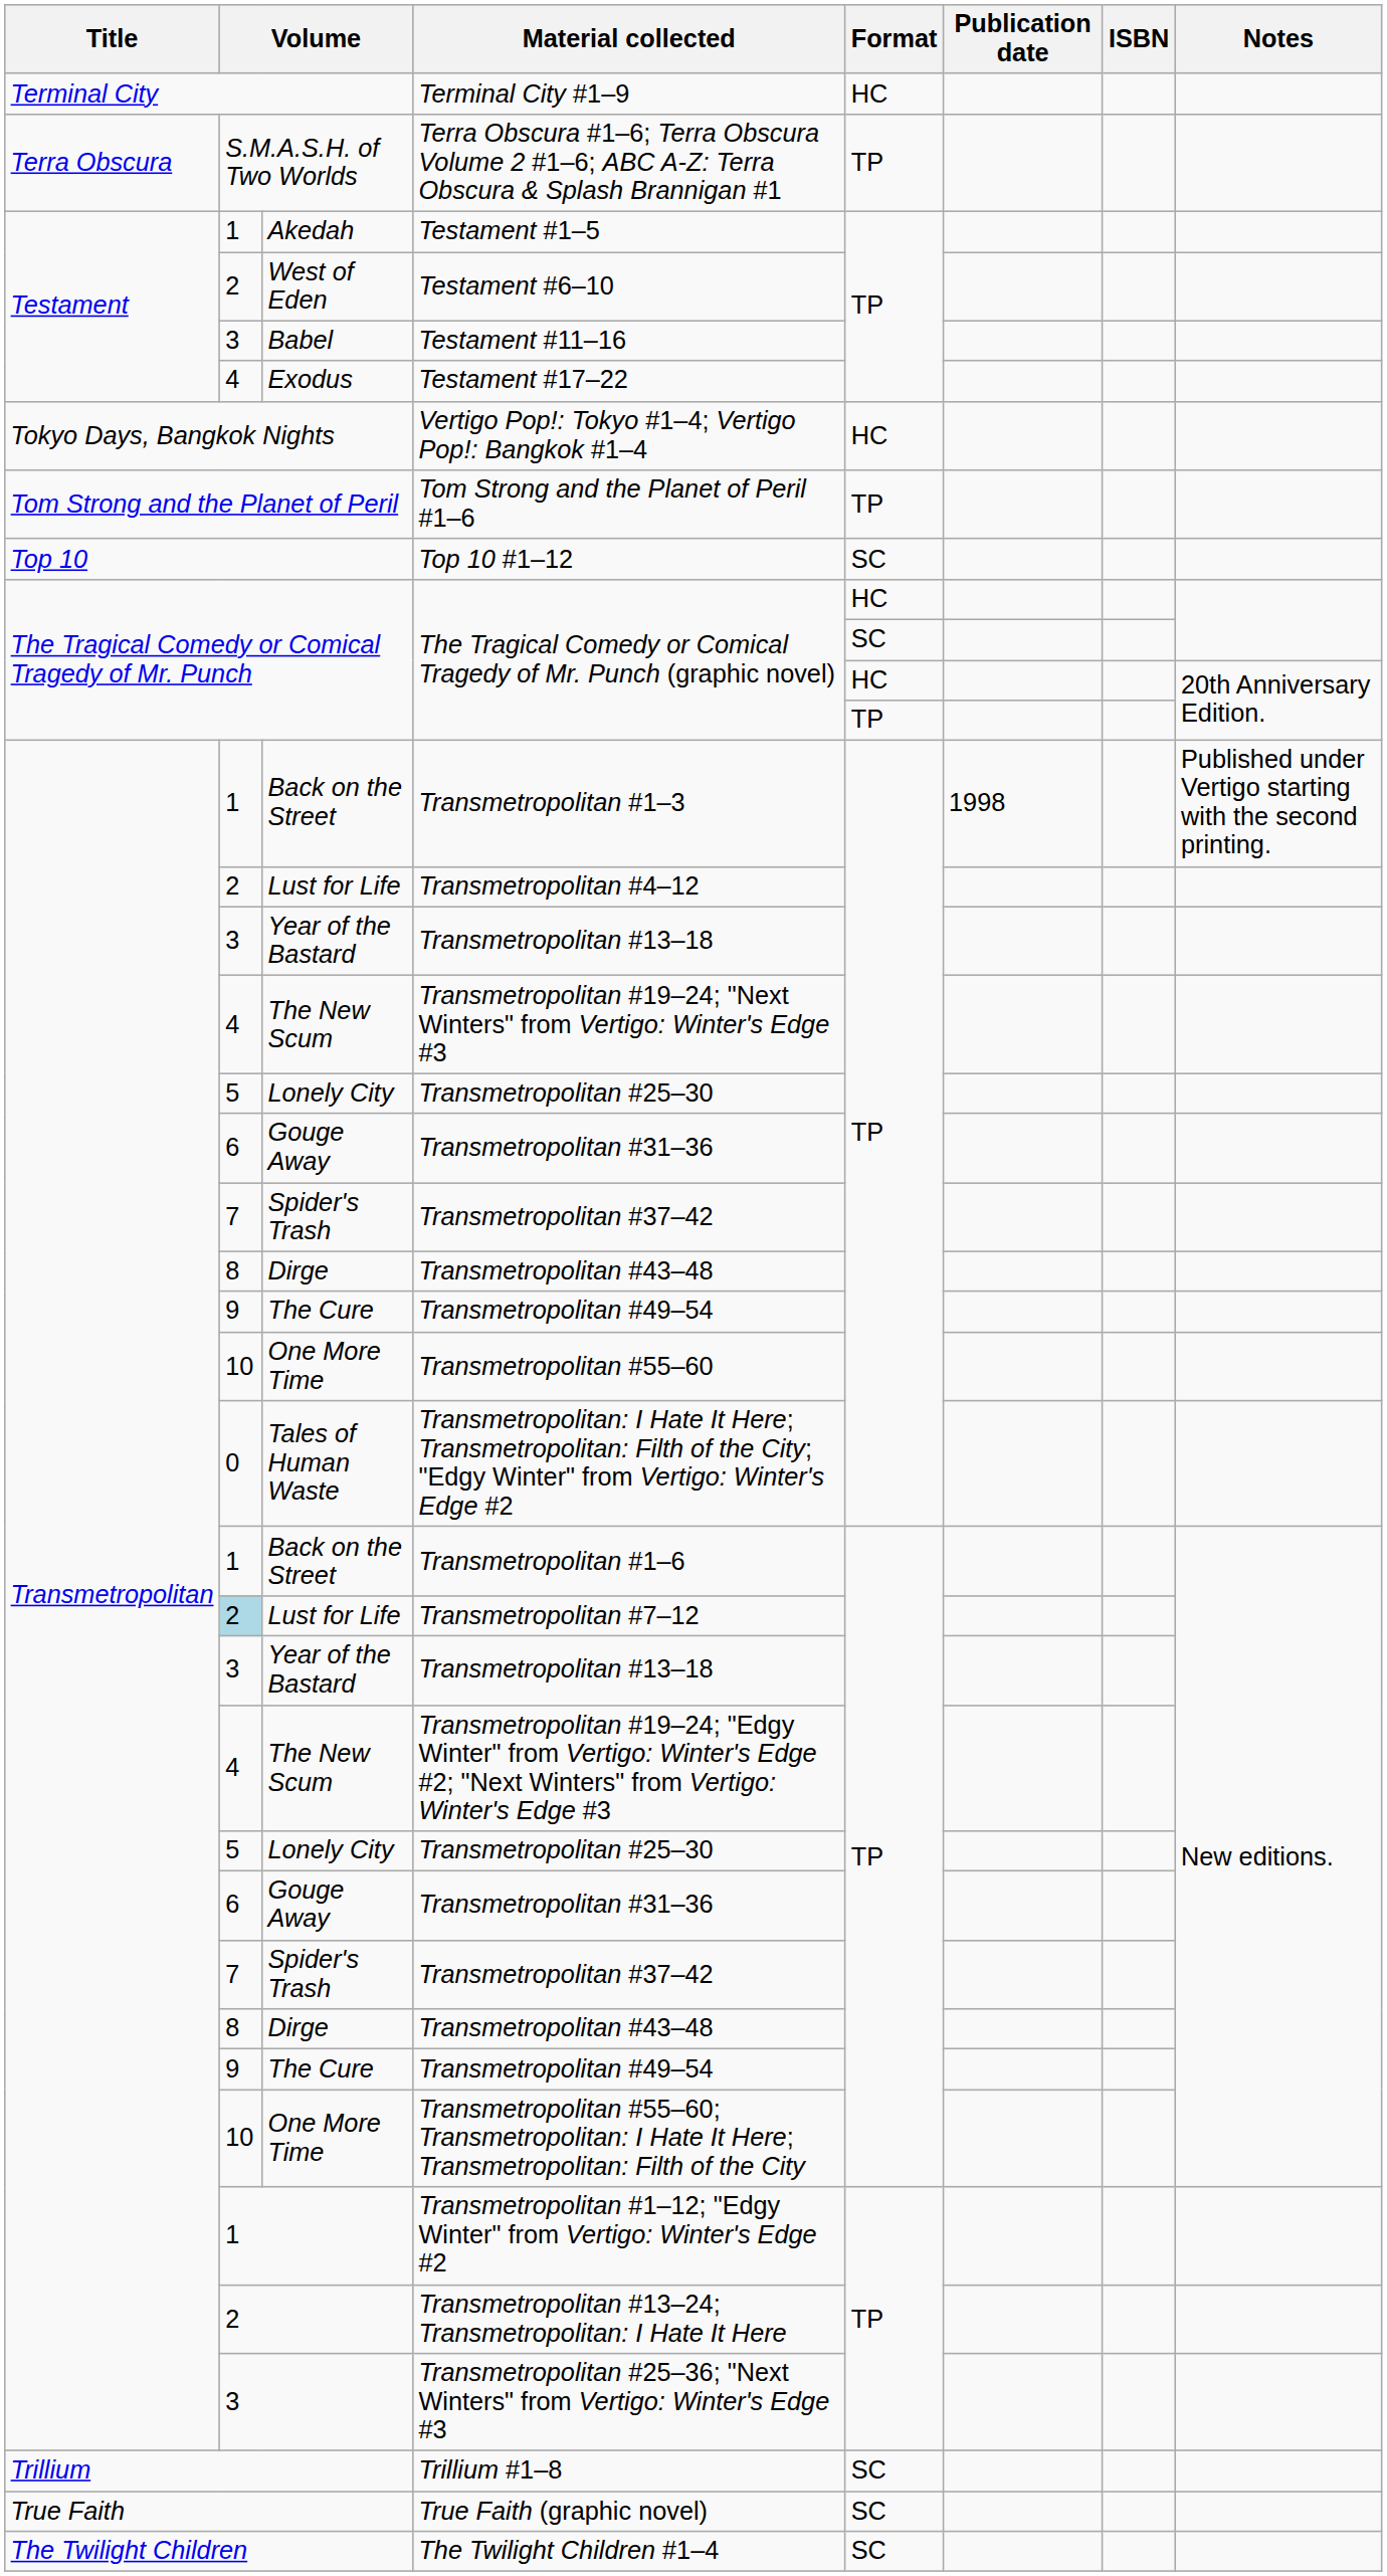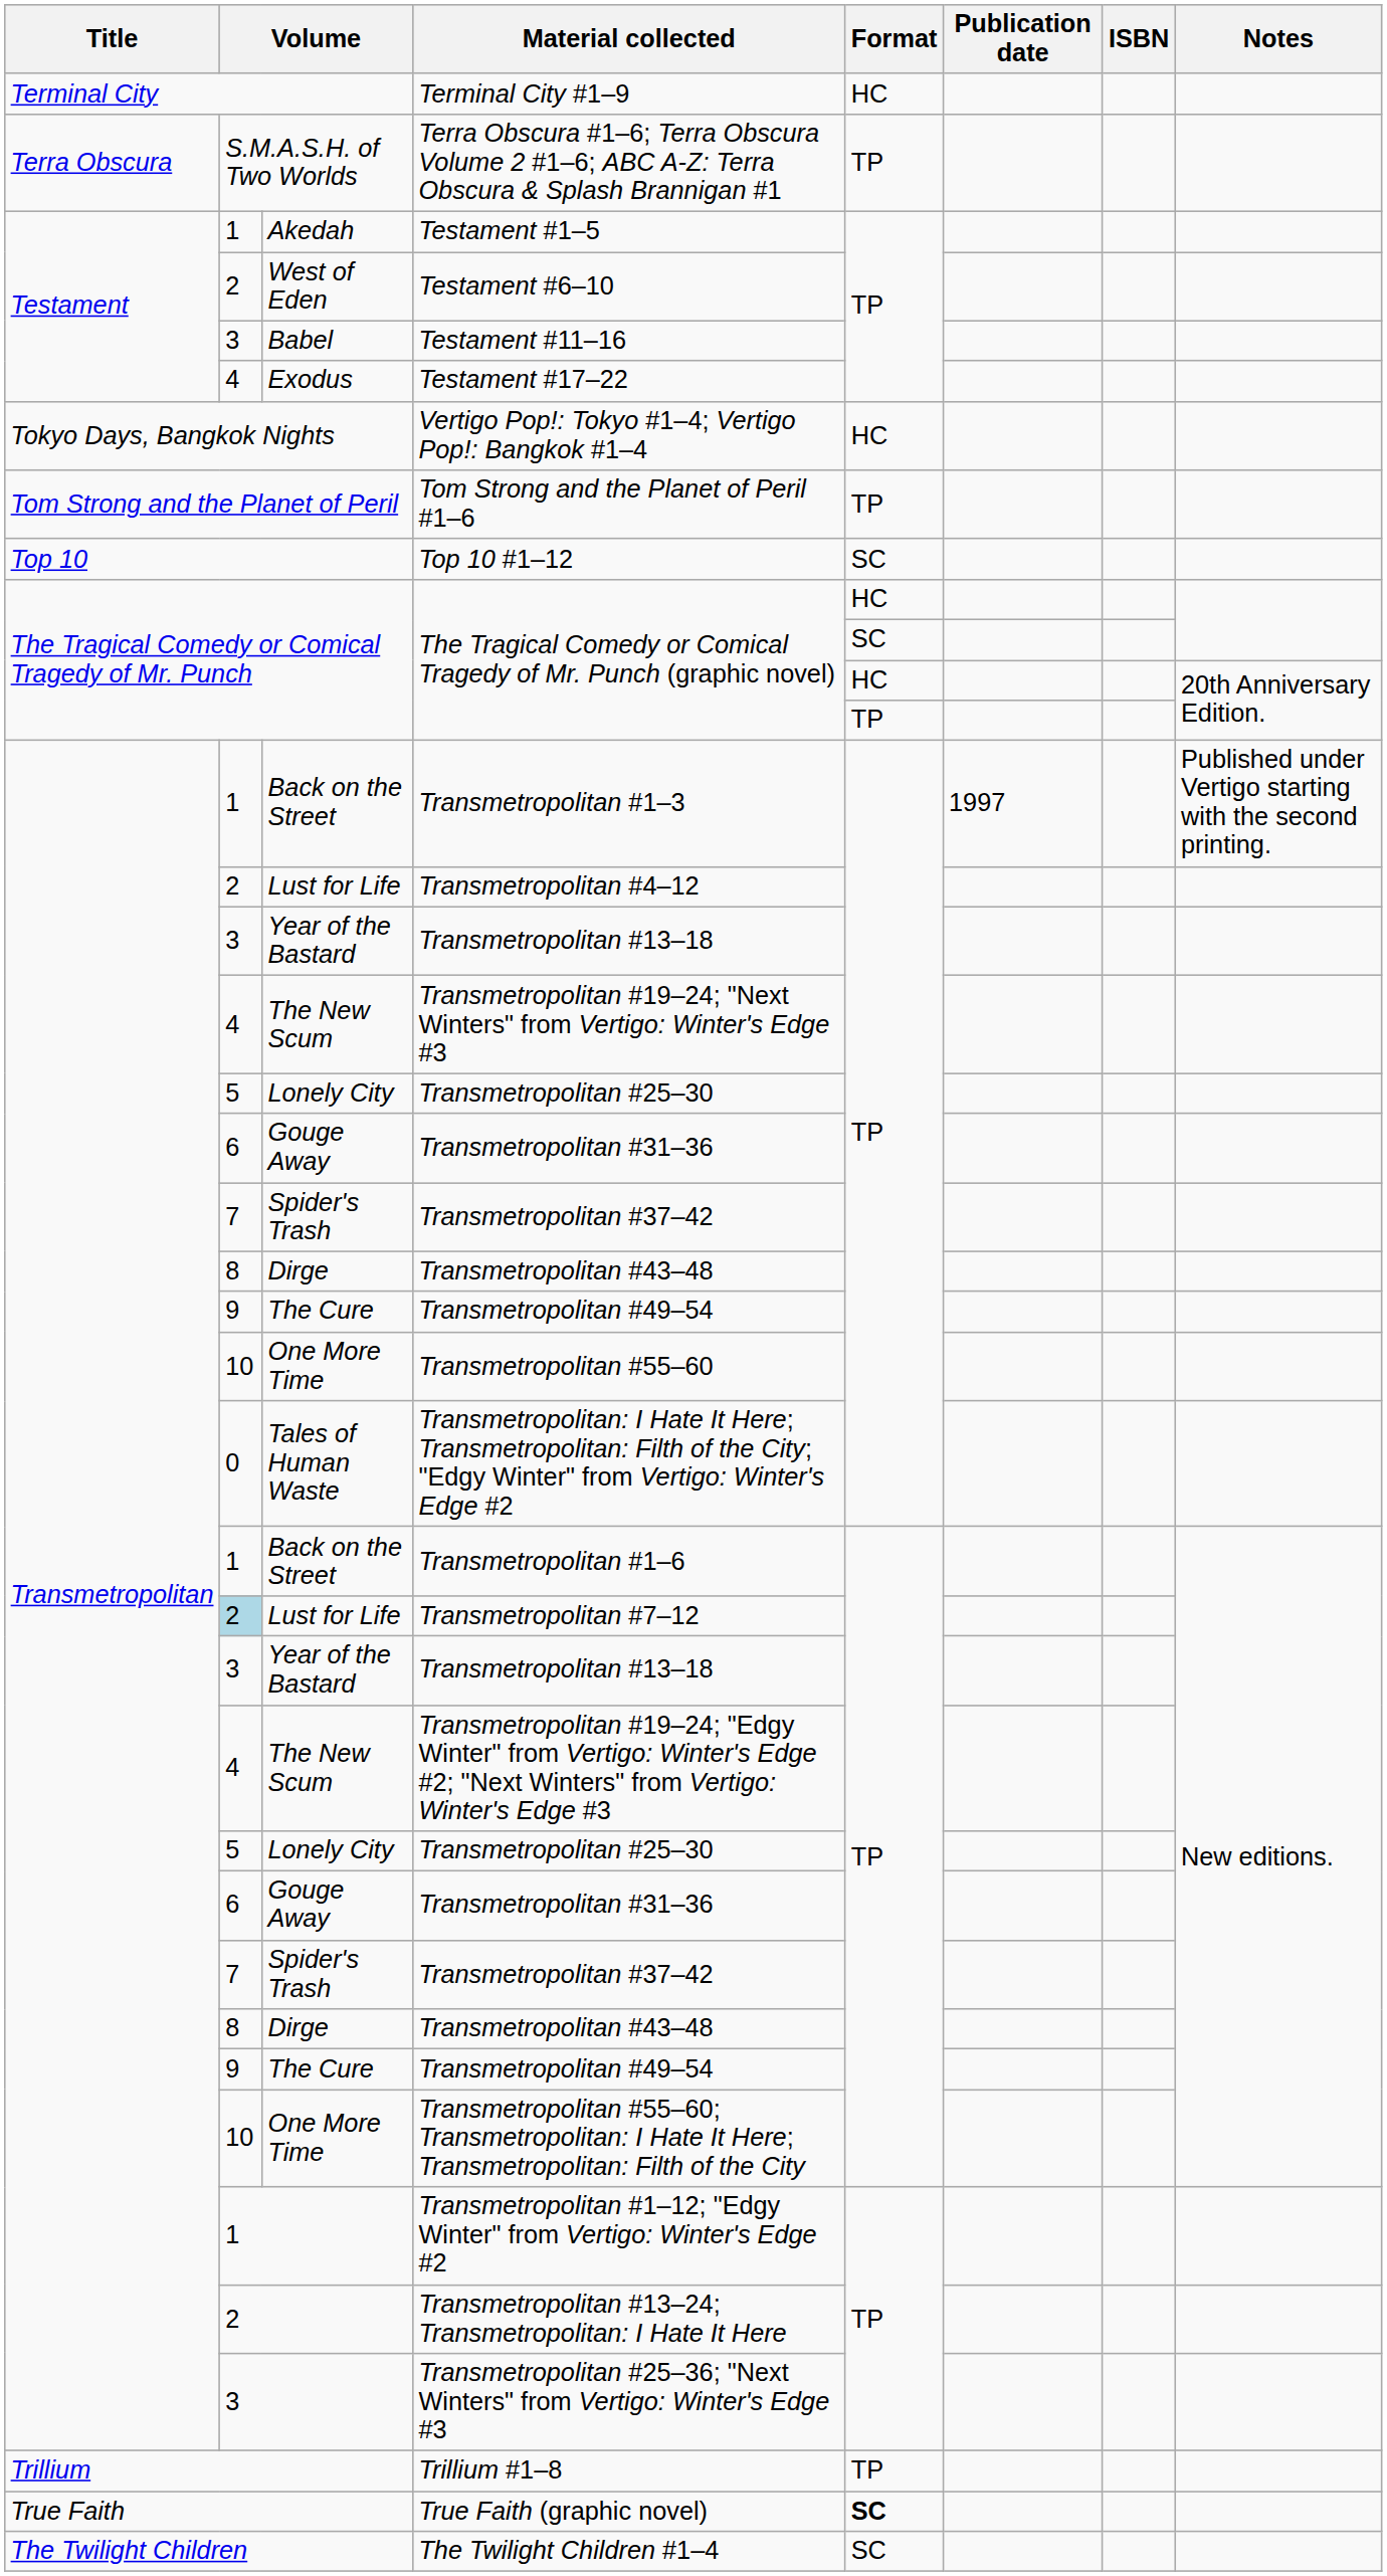Transmetropolitan #1–3 | Publication date: 1998 -> 1997
Trillium #1–8 | Format: SC -> TP
True Faith (graphic novel) | Format: normal -> bold
